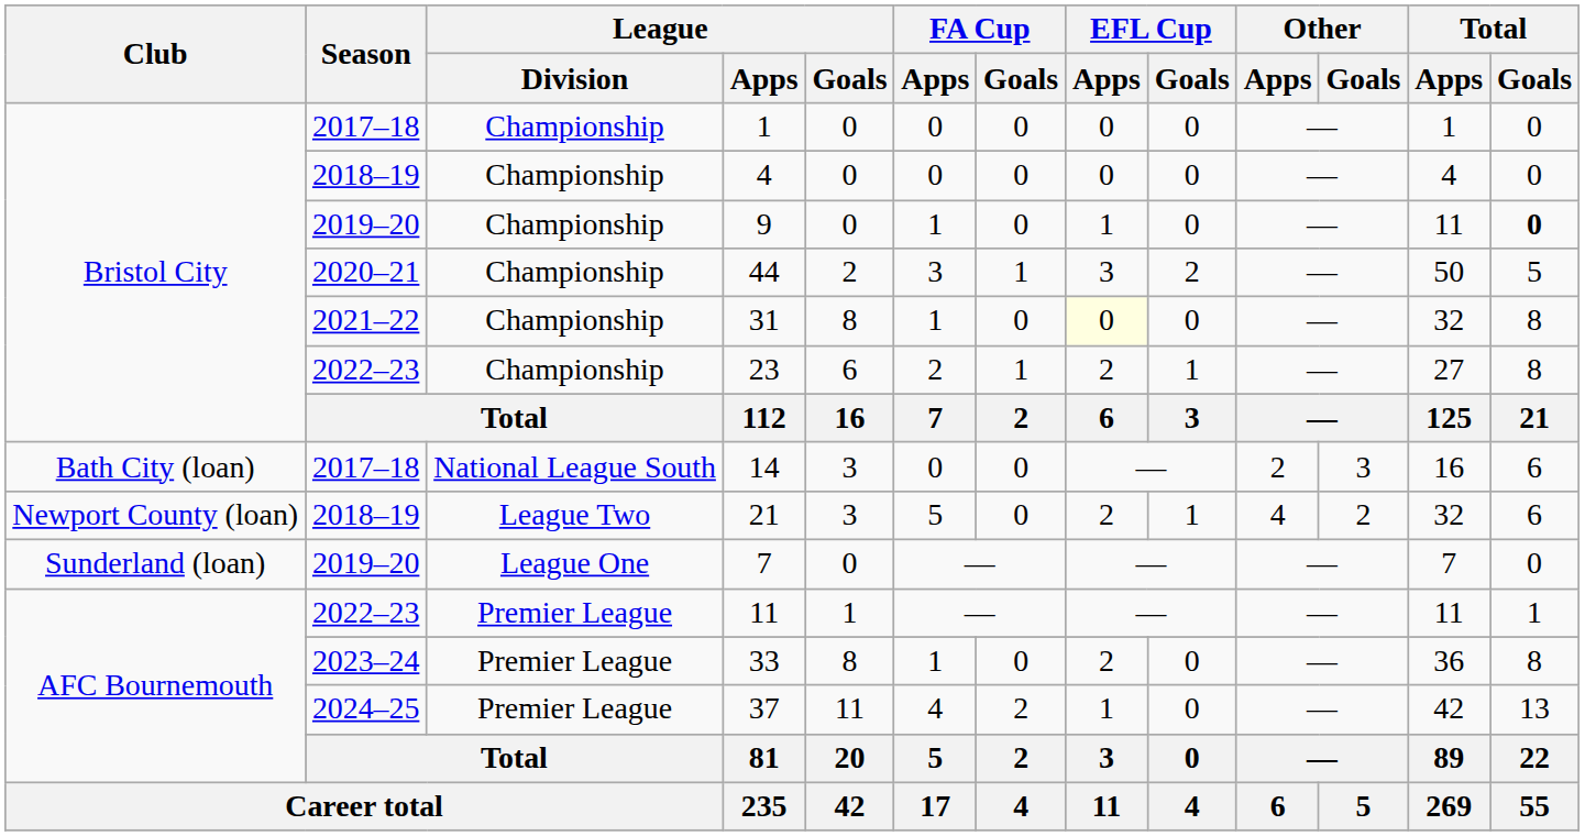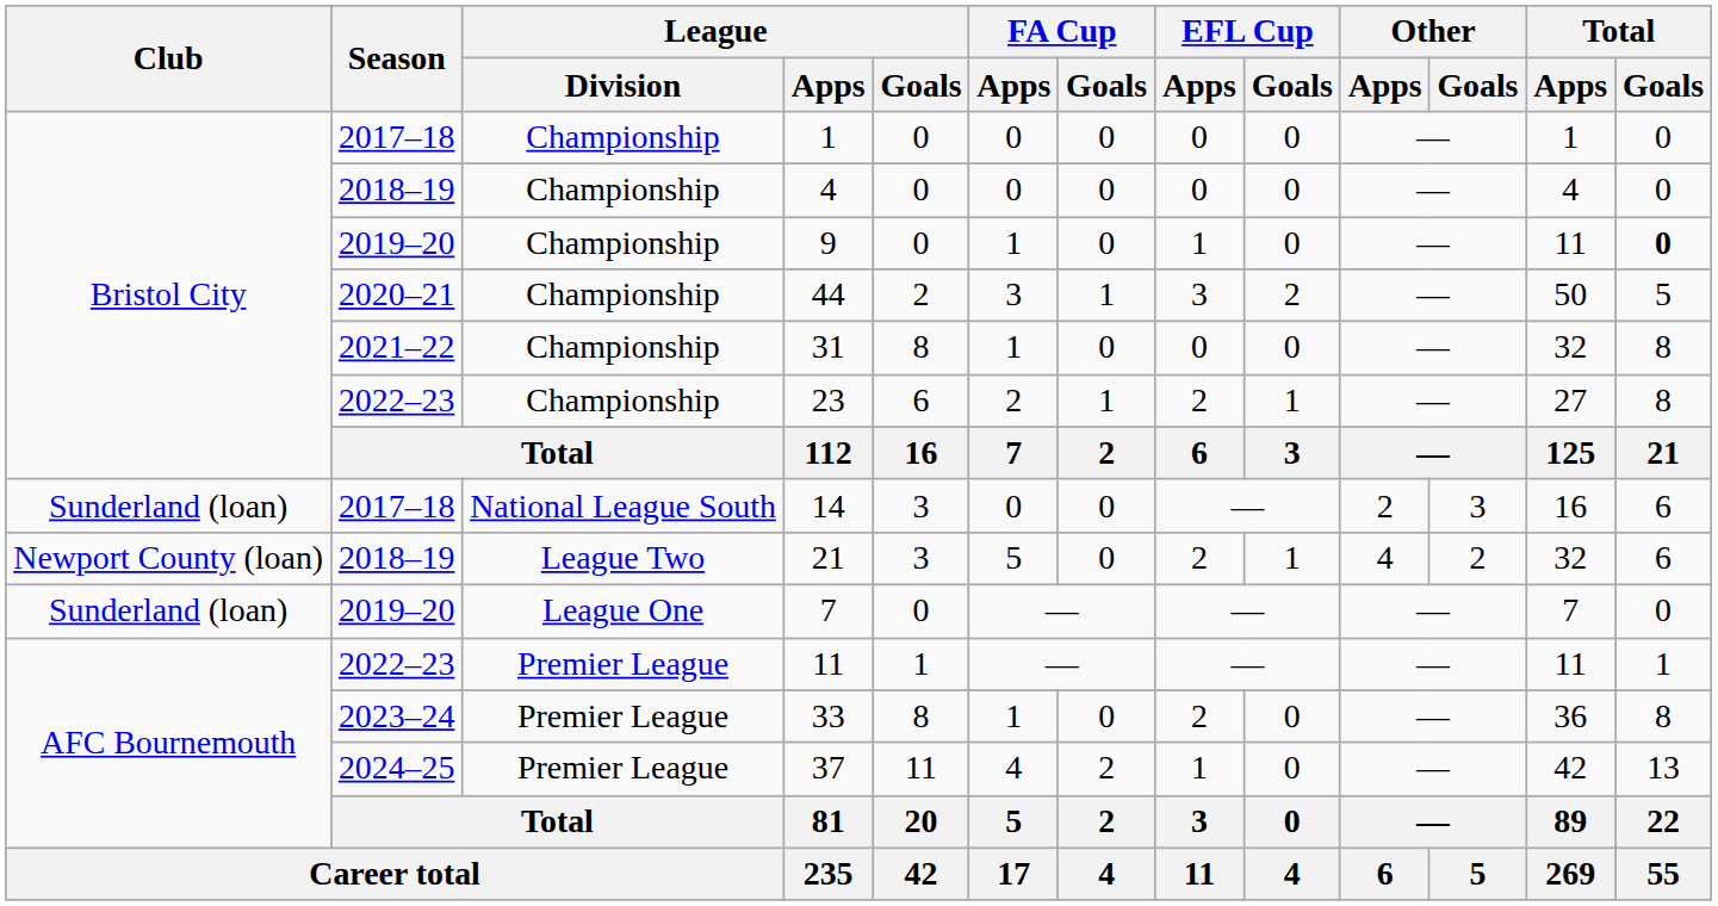31 | EFL Cup / Apps: lightyellow background -> no background
14 | Club: Bath City (loan) -> Sunderland (loan)
